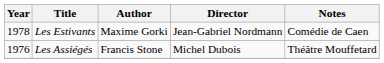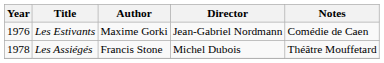Les Estivants | Year: 1978 -> 1976
Les Assiégés | Year: 1976 -> 1978
